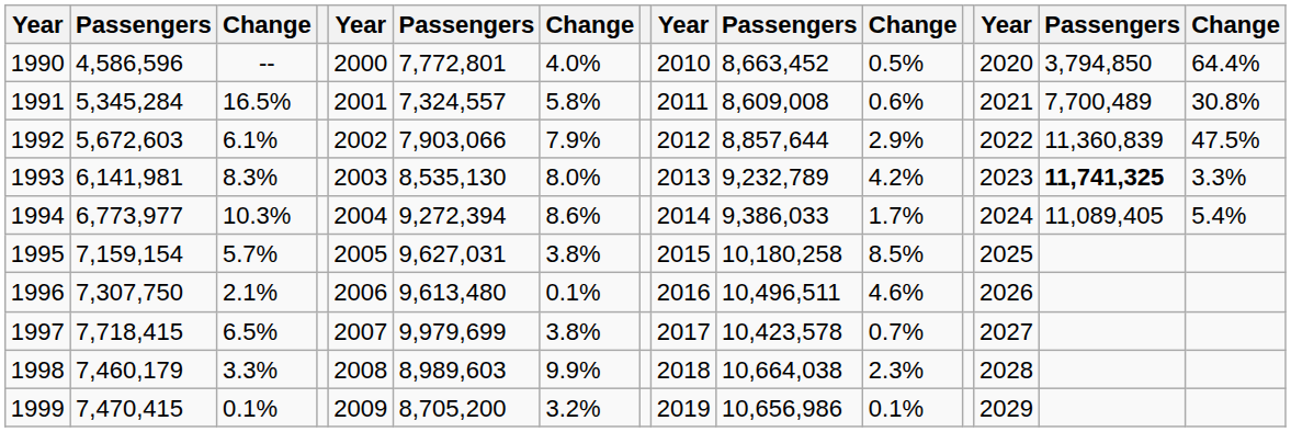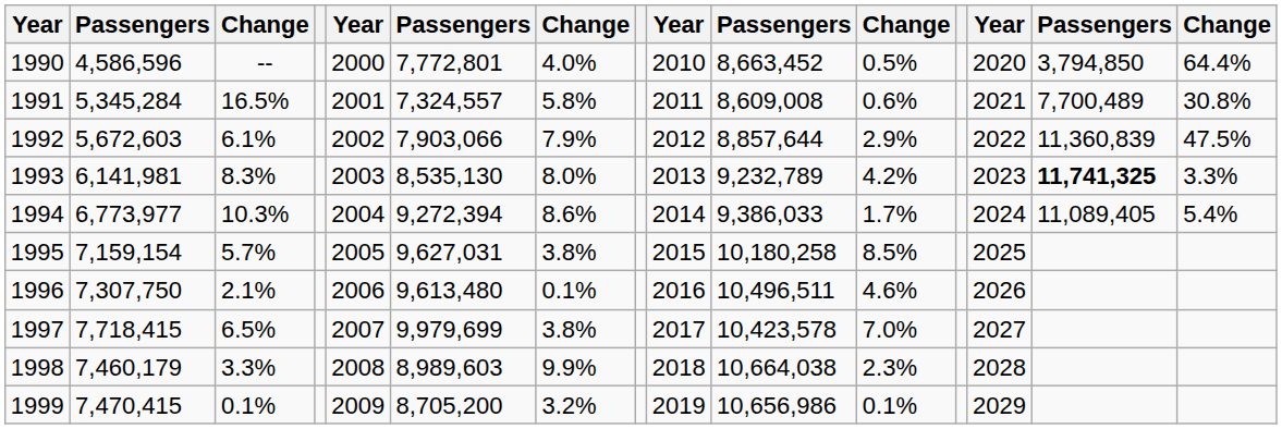1997 | column 11: 0.7% -> 7.0%
